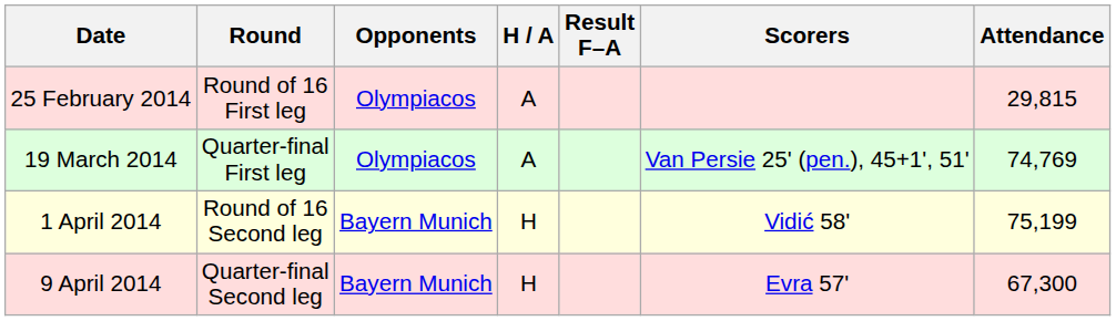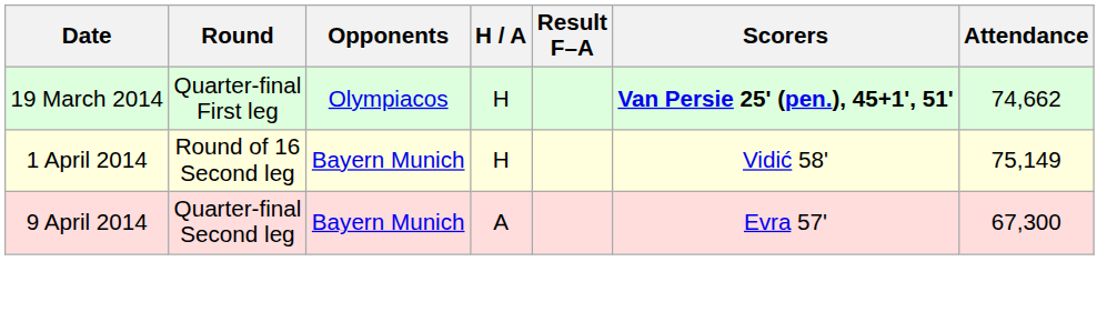- row: 25 February 2014 | Round of 16 First leg | Olympiacos | A | 29,815
19 March 2014 | H / A: A -> H
19 March 2014 | Scorers: normal -> bold
19 March 2014 | Attendance: 74,769 -> 74,662
1 April 2014 | Attendance: 75,199 -> 75,149
9 April 2014 | H / A: H -> A
